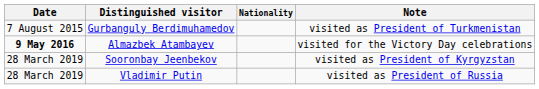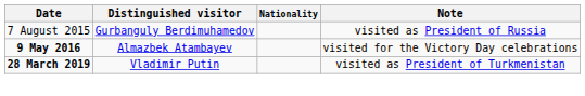Gurbanguly Berdimuhamedov | Note: visited as President of Turkmenistan -> visited as President of Russia
- row: 28 March 2019 | Sooronbay Jeenbekov | visited as President of Kyrgyzstan
Vladimir Putin | Date: normal -> bold
Vladimir Putin | Note: visited as President of Russia -> visited as President of Turkmenistan
